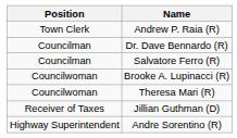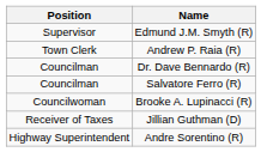+ row: Supervisor | Edmund J.M. Smyth (R)
- row: Councilwoman | Theresa Mari (R)
